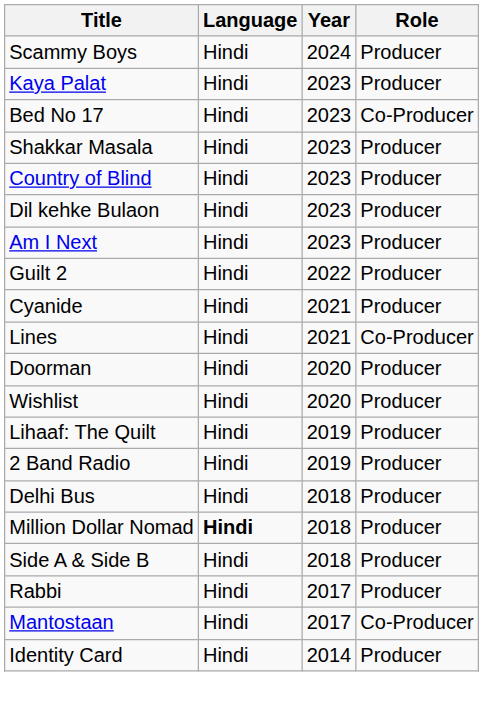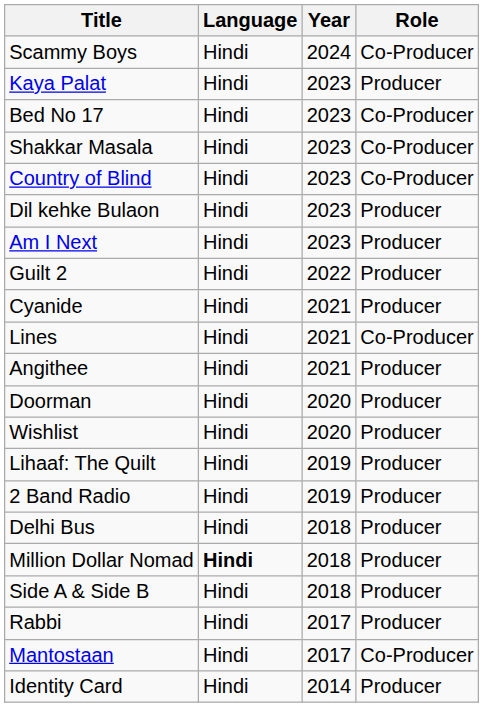Scammy Boys | Role: Producer -> Co-Producer
Shakkar Masala | Role: Producer -> Co-Producer
Country of Blind | Role: Producer -> Co-Producer
+ row: Angithee | Hindi | 2021 | Producer
